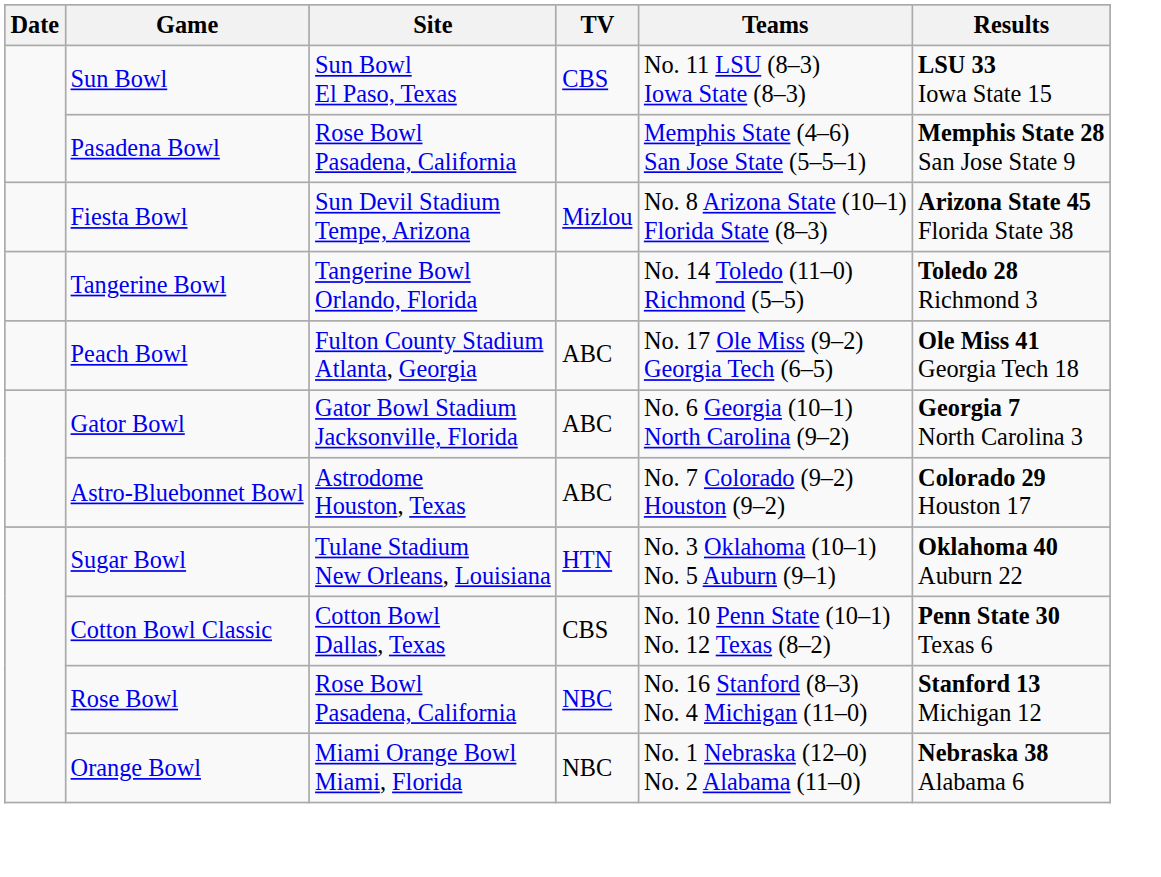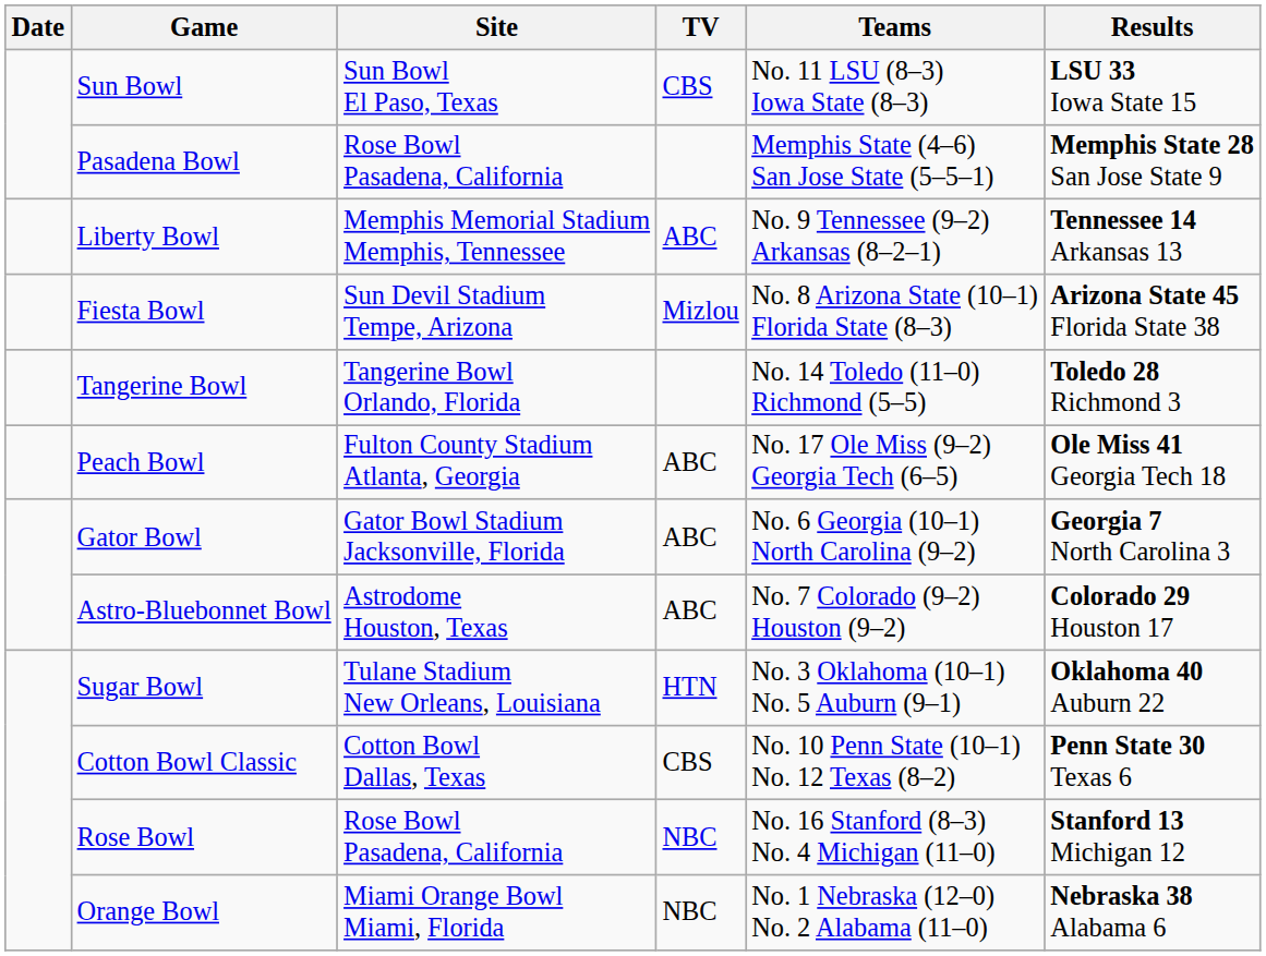+ row: Liberty Bowl | Memphis Memorial Stadium Memphis, Tennessee | ABC | No. 9 Tennessee (9–2) Arkansas (8–2–1) | Tennessee 14 Arkansas 13
